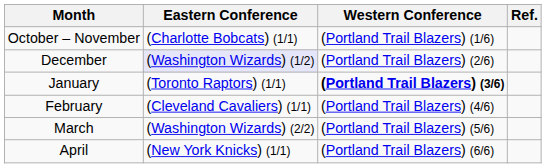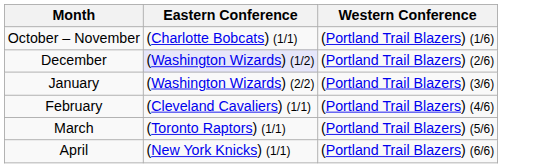- column: Ref.
January | Eastern Conference: (Toronto Raptors) (1/1) -> (Washington Wizards) (2/2)
January | Western Conference: bold -> normal
March | Eastern Conference: (Washington Wizards) (2/2) -> (Toronto Raptors) (1/1)
